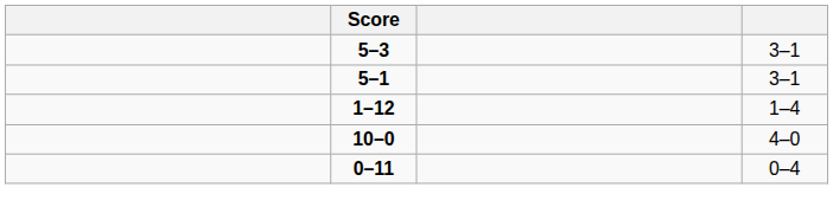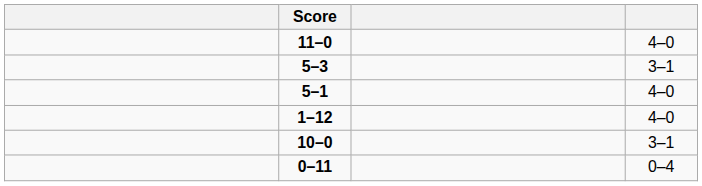+ row: 11–0 | 4–0
5–1 | column 4: 3–1 -> 4–0
1–12 | column 4: 1–4 -> 4–0
10–0 | column 4: 4–0 -> 3–1
